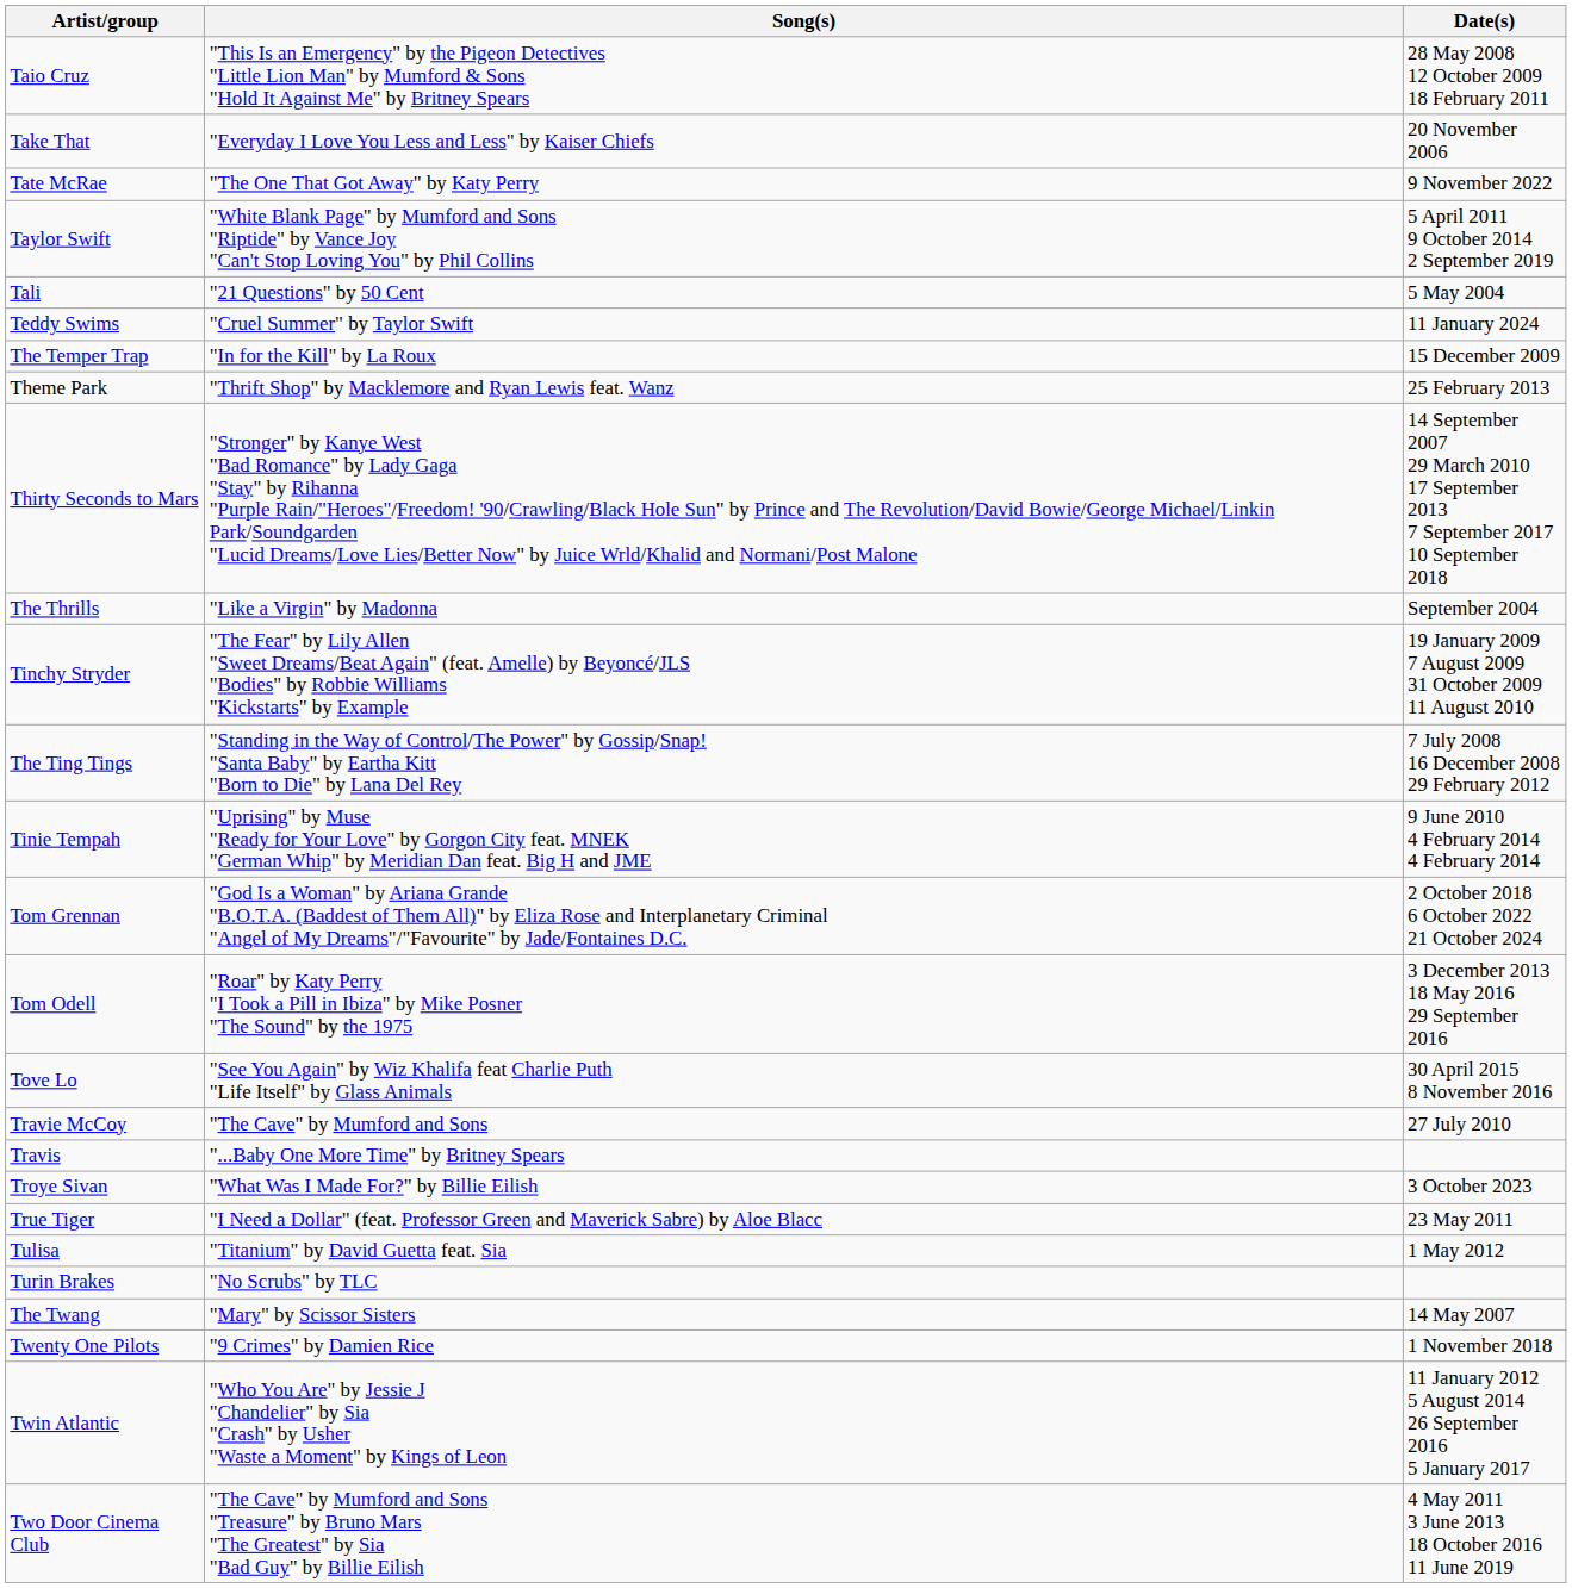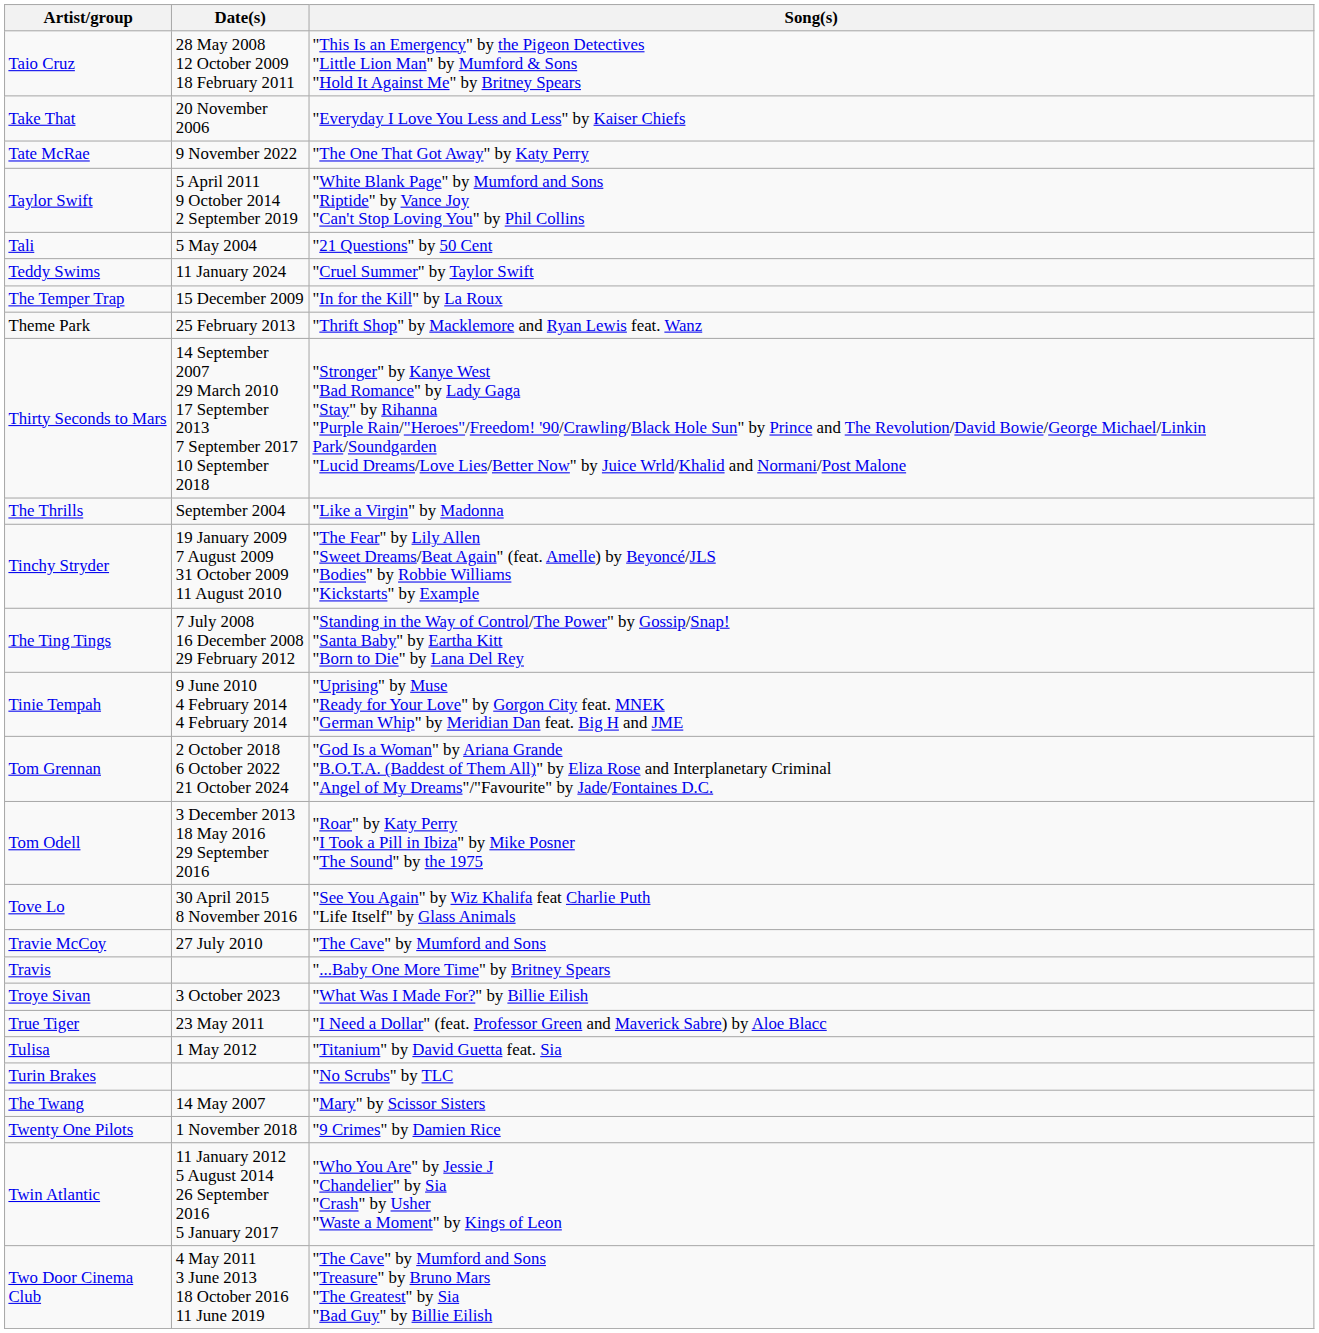columns swapped: Song(s) <-> Date(s)
